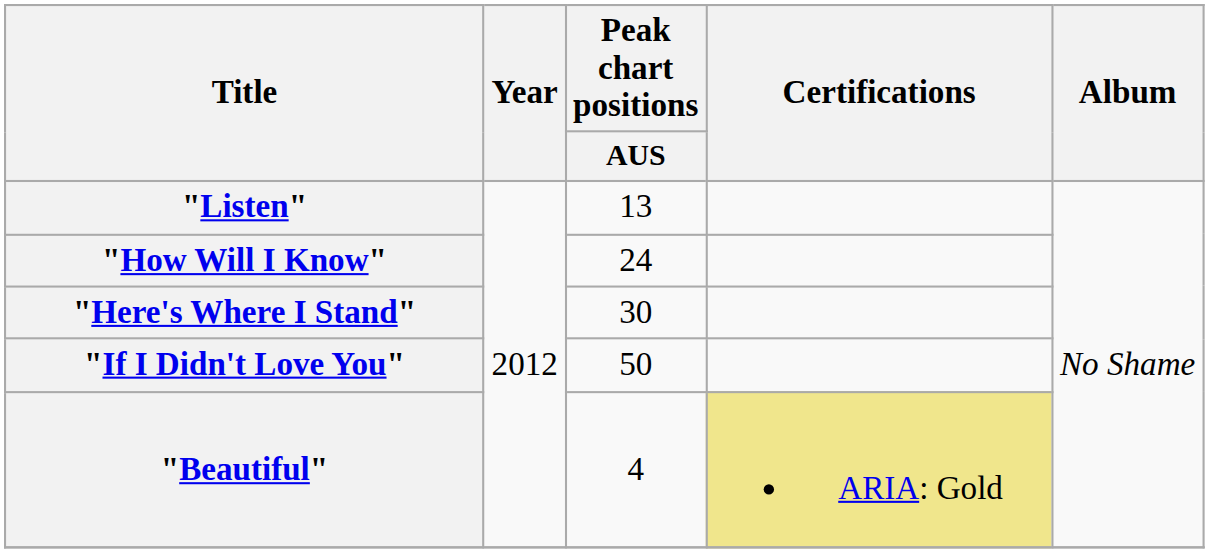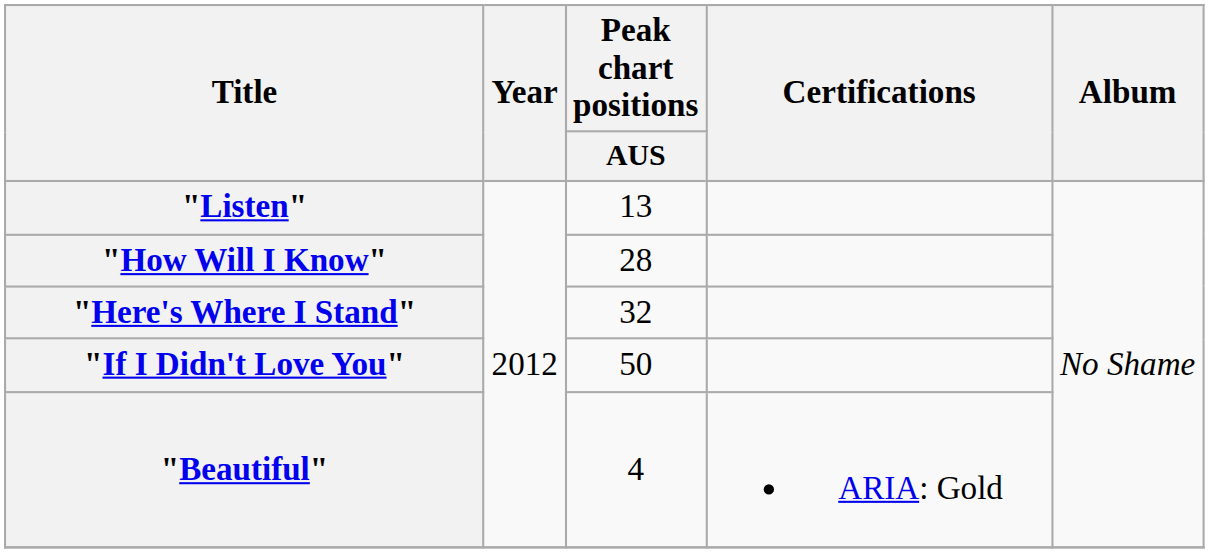"How Will I Know" | Peak chart positions / AUS: 24 -> 28
"Here's Where I Stand" | Peak chart positions / AUS: 30 -> 32
"Beautiful" | Certifications: khaki background -> no background
